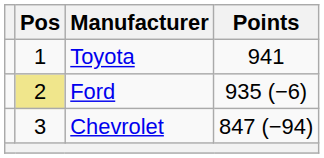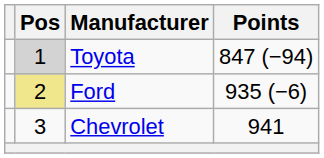Toyota | Pos: no background -> lightgrey background
Toyota | Points: 941 -> 847 (−94)
Chevrolet | Points: 847 (−94) -> 941
